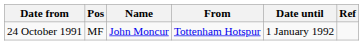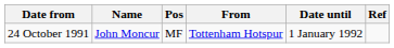columns swapped: Pos <-> Name
